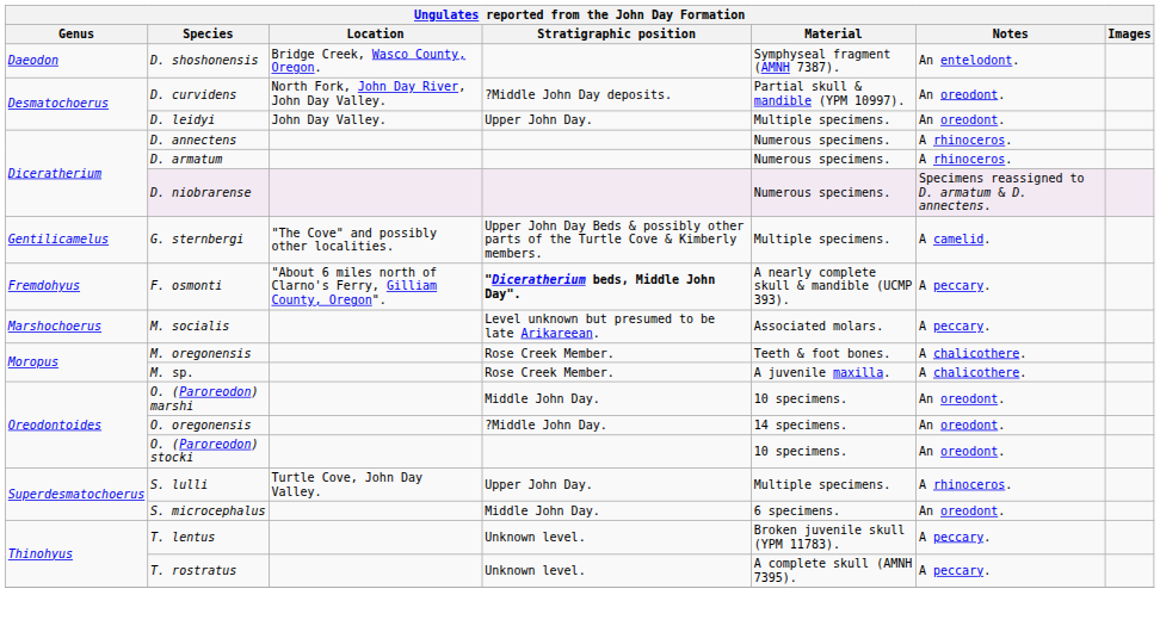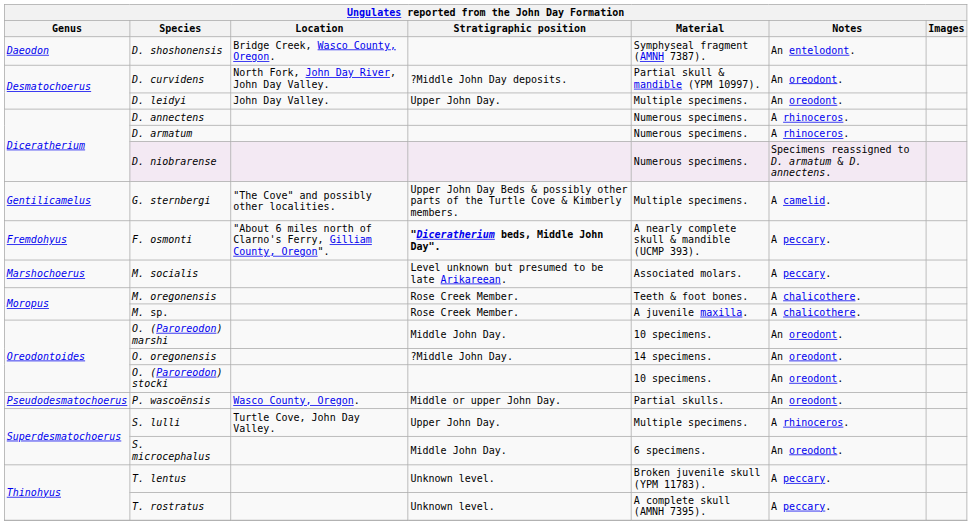+ row: Pseudodesmatochoerus | P. wascoënsis | Wasco County, Oregon. | Middle or upper John Day. | Partial skulls. | An oreodont.
